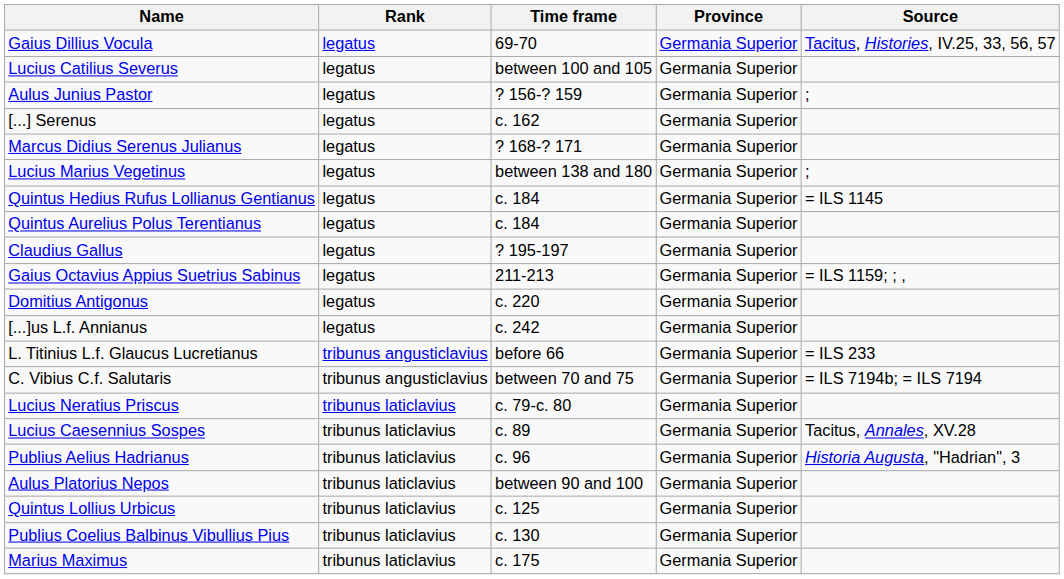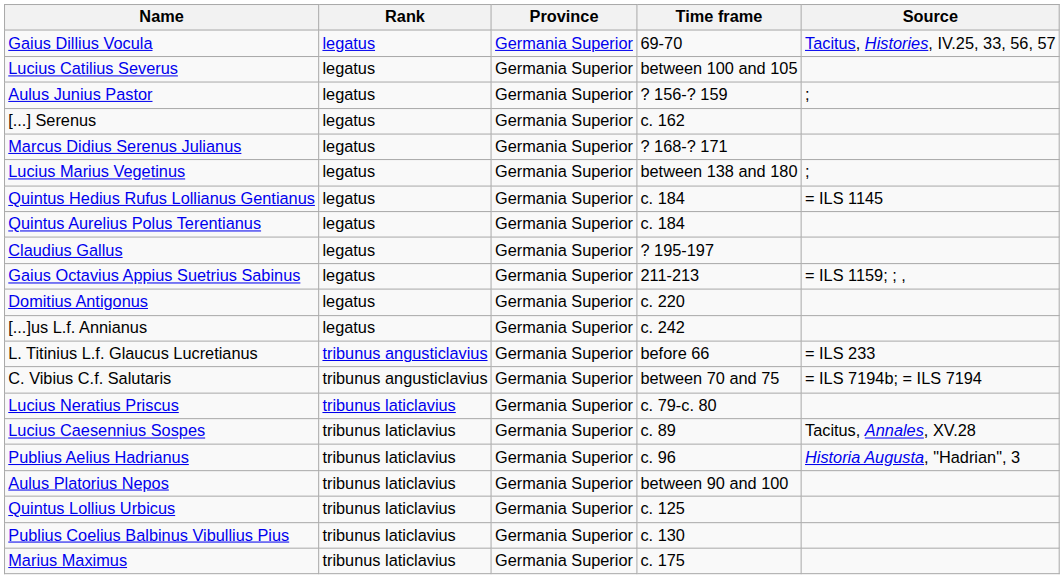columns swapped: Time frame <-> Province
